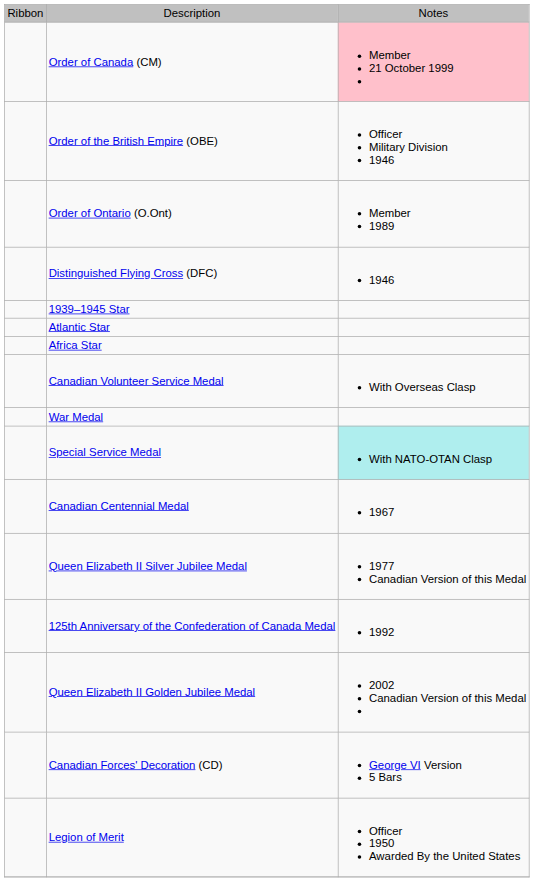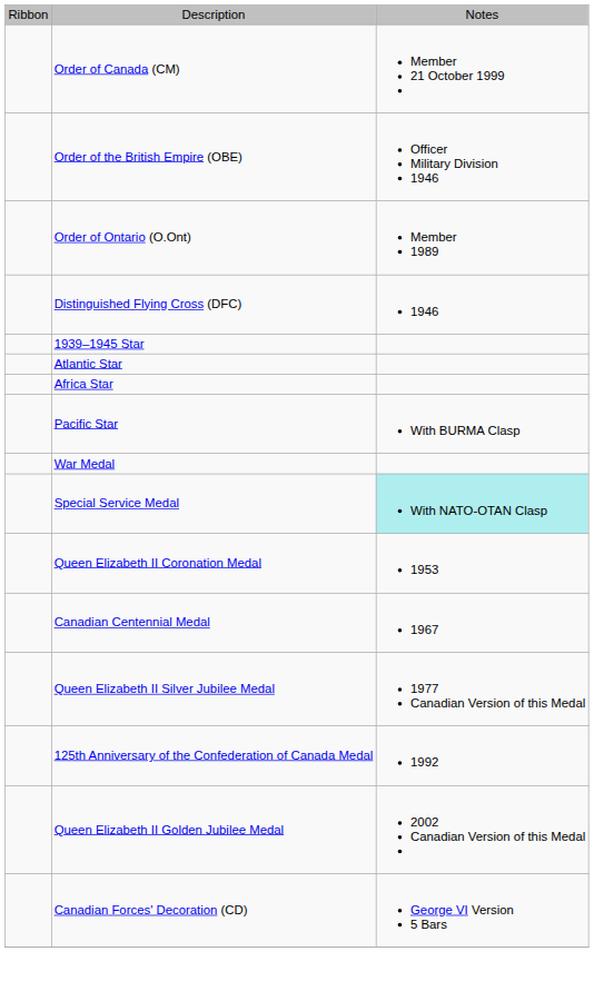Order of Canada (CM) | column 3: pink background -> no background
+ row: Pacific Star | With BURMA Clasp
- row: Canadian Volunteer Service Medal | With Overseas Clasp
+ row: Queen Elizabeth II Coronation Medal | 1953
- row: Legion of Merit | Officer 1950 Awarded By the United States
